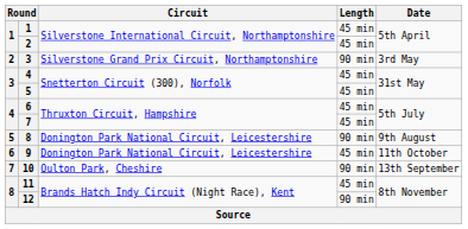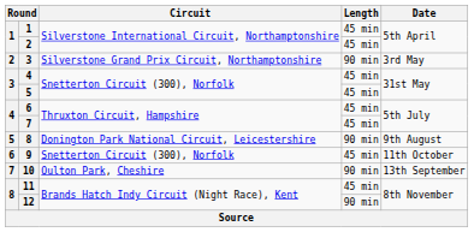9 | Circuit: Donington Park National Circuit, Leicestershire -> Snetterton Circuit (300), Norfolk
